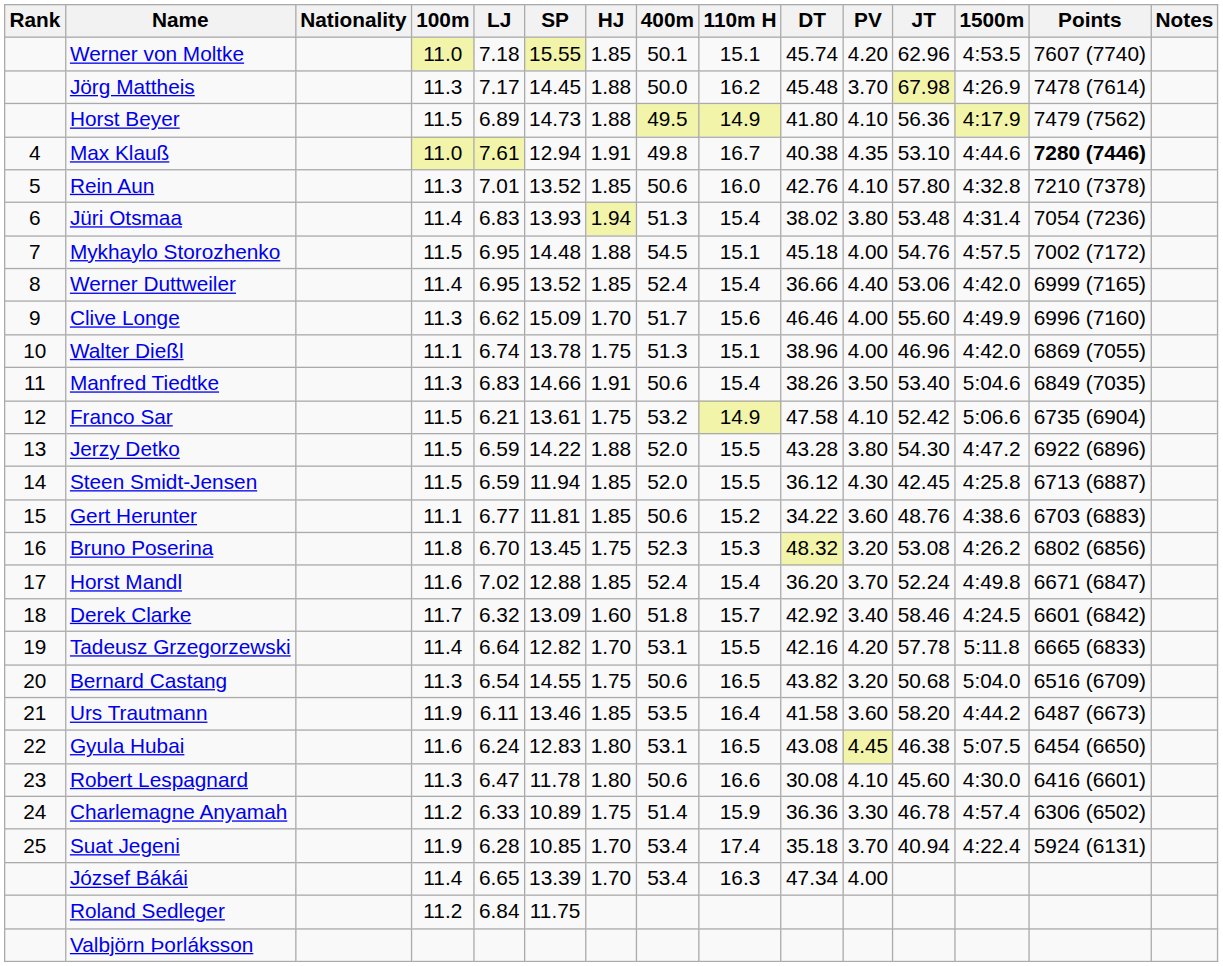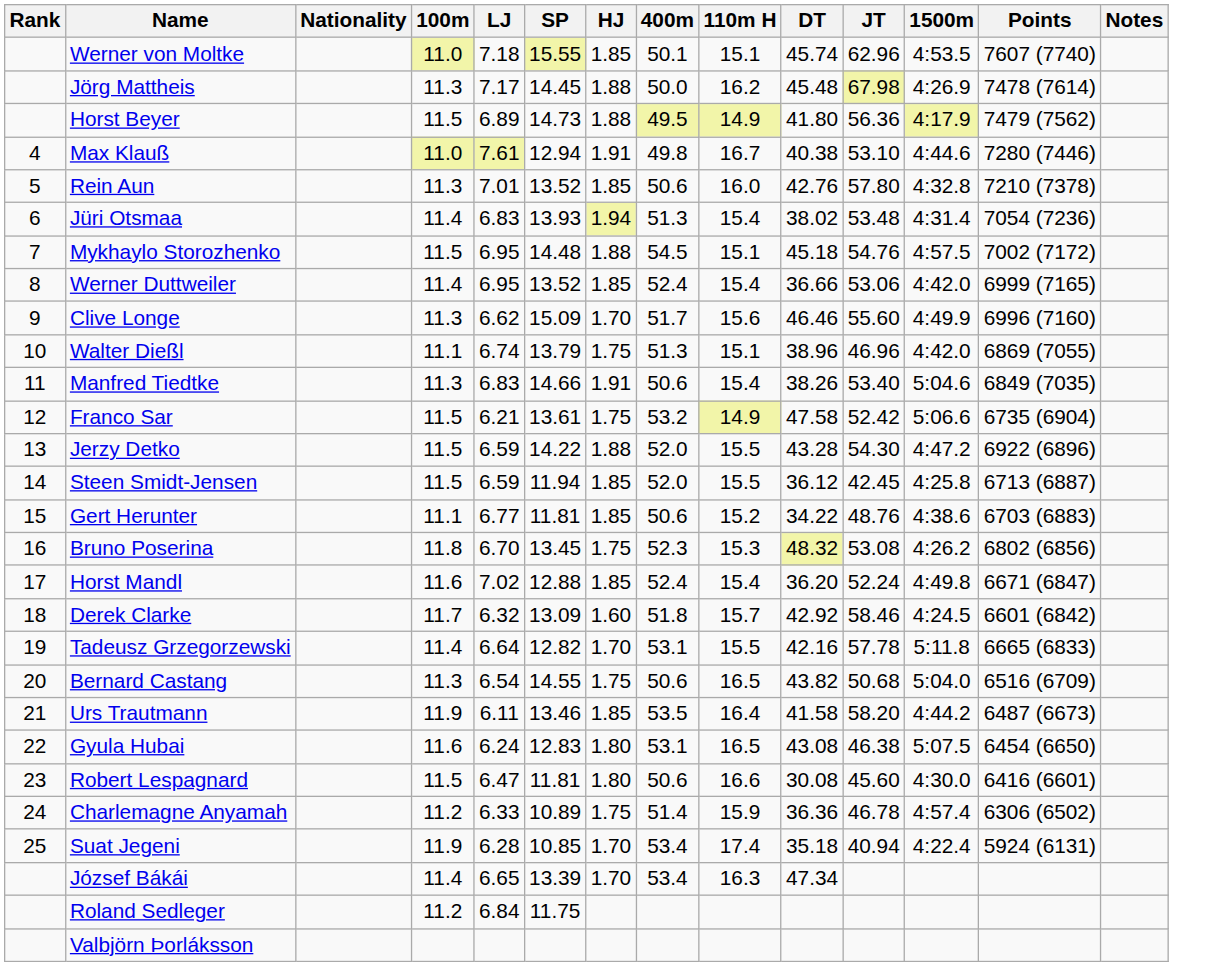- column: PV | 4.20 | 3.70 | 4.10 | 4.35 | 4.10 | 3.80 | 4.00 | 4.40 | 4.00 | 4.00 | 3.50 | 4.10 | 3.80 | 4.30 | 3.60 | 3.20 | 3.70 | 3.40 | 4.20 | 3.20 | 3.60 | 4.45 | 4.10 | 3.30 | 3.70 | 4.00
Max Klauß | Points: bold -> normal
Walter Dießl | SP: 13.78 -> 13.79
Robert Lespagnard | 100m: 11.3 -> 11.5
Robert Lespagnard | SP: 11.78 -> 11.81
